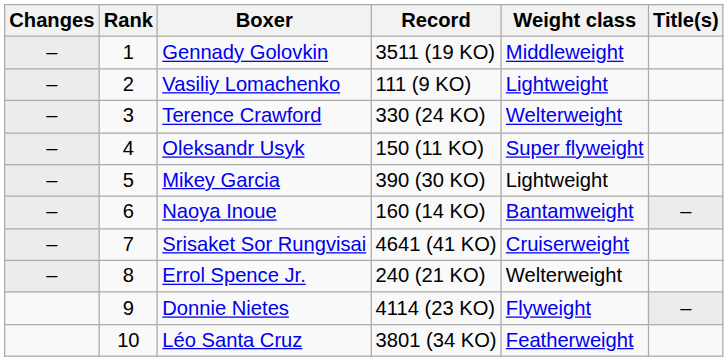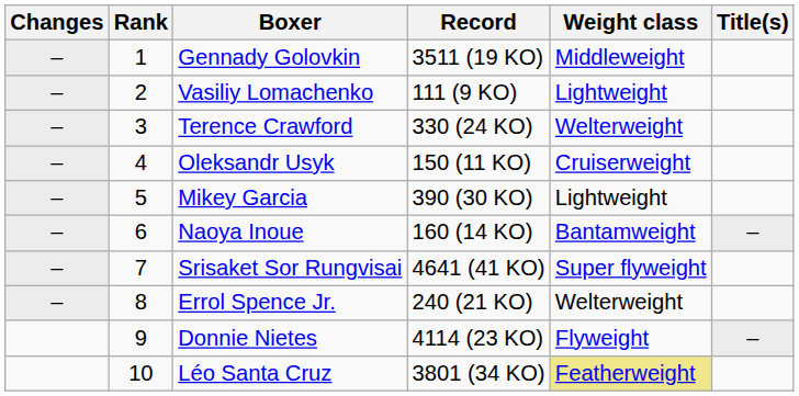Oleksandr Usyk | Weight class: Super flyweight -> Cruiserweight
Srisaket Sor Rungvisai | Weight class: Cruiserweight -> Super flyweight
Léo Santa Cruz | Weight class: no background -> khaki background
